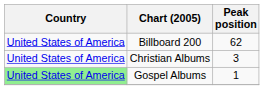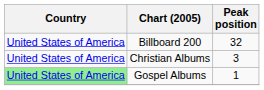Billboard 200 | Peak position: 62 -> 32
